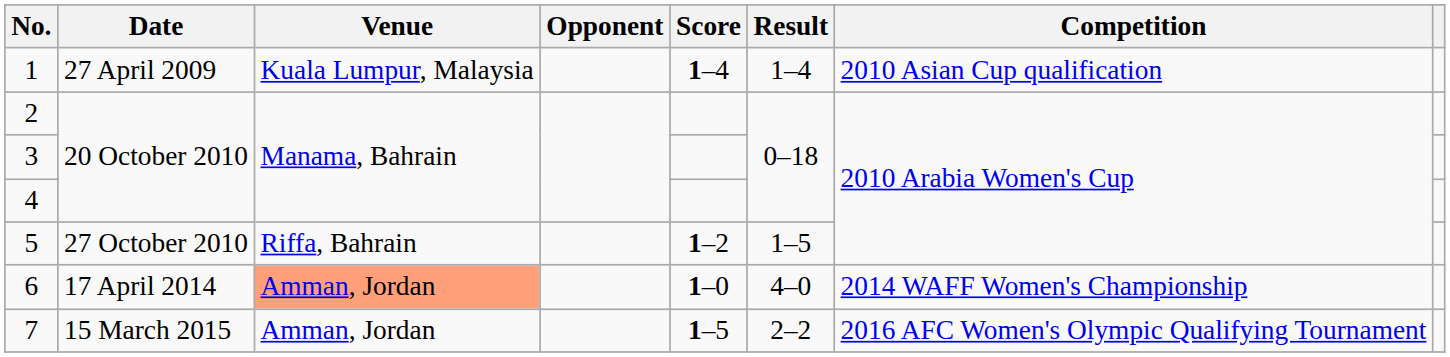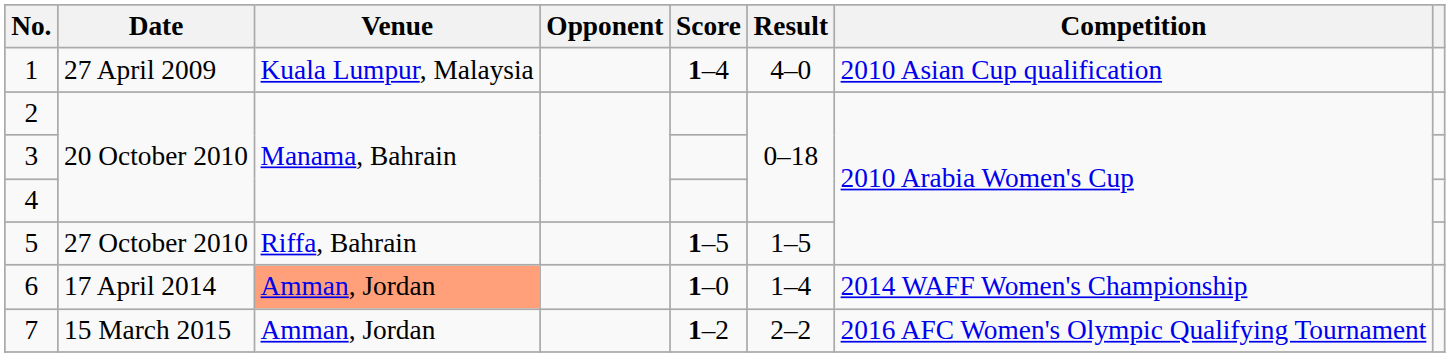1 | Result: 1–4 -> 4–0
5 | Score: 1–2 -> 1–5
6 | Result: 4–0 -> 1–4
7 | Score: 1–5 -> 1–2
